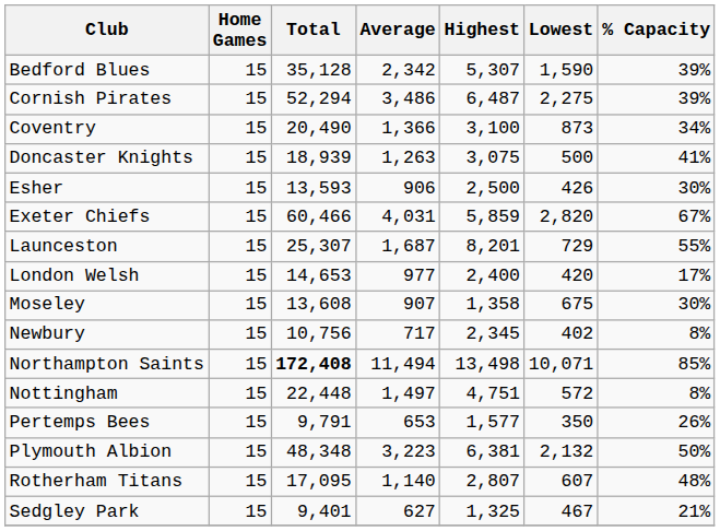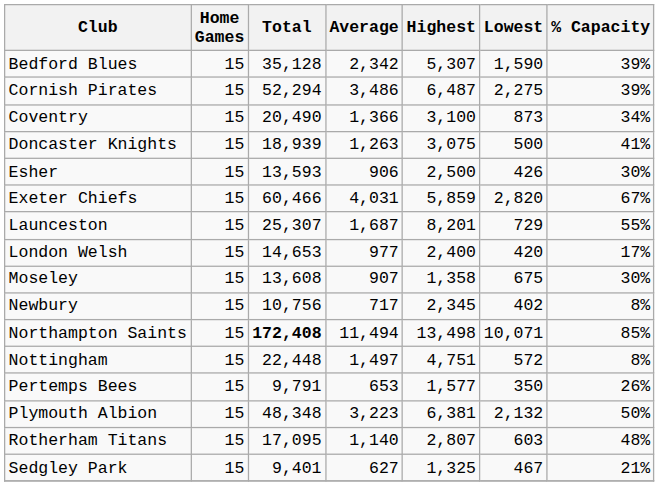Rotherham Titans | Lowest: 607 -> 603
